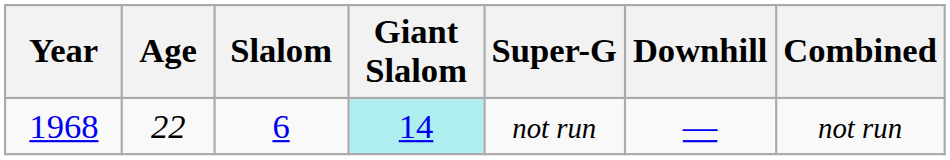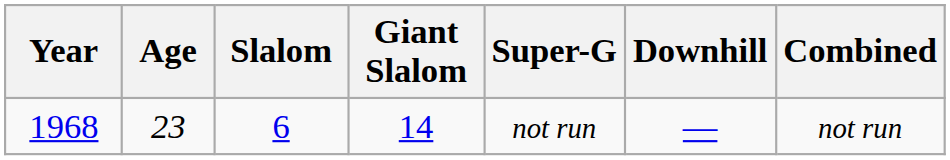1968 | Age: 22 -> 23
1968 | Giant Slalom: paleturquoise background -> no background
